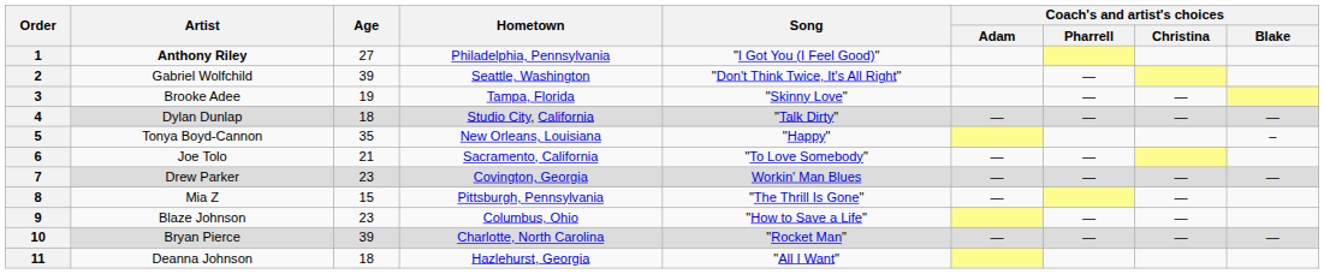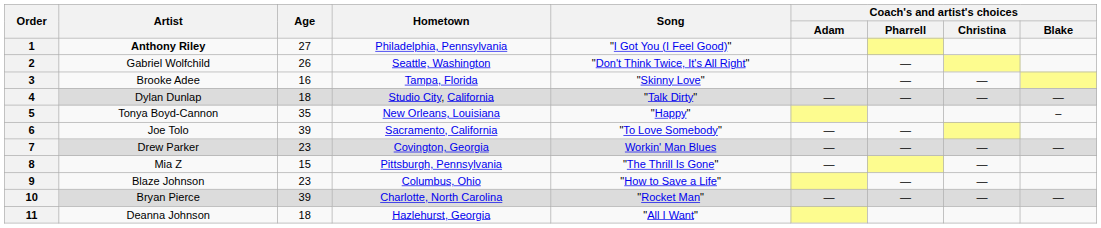2 | Age: 39 -> 26
3 | Age: 19 -> 16
6 | Age: 21 -> 39
